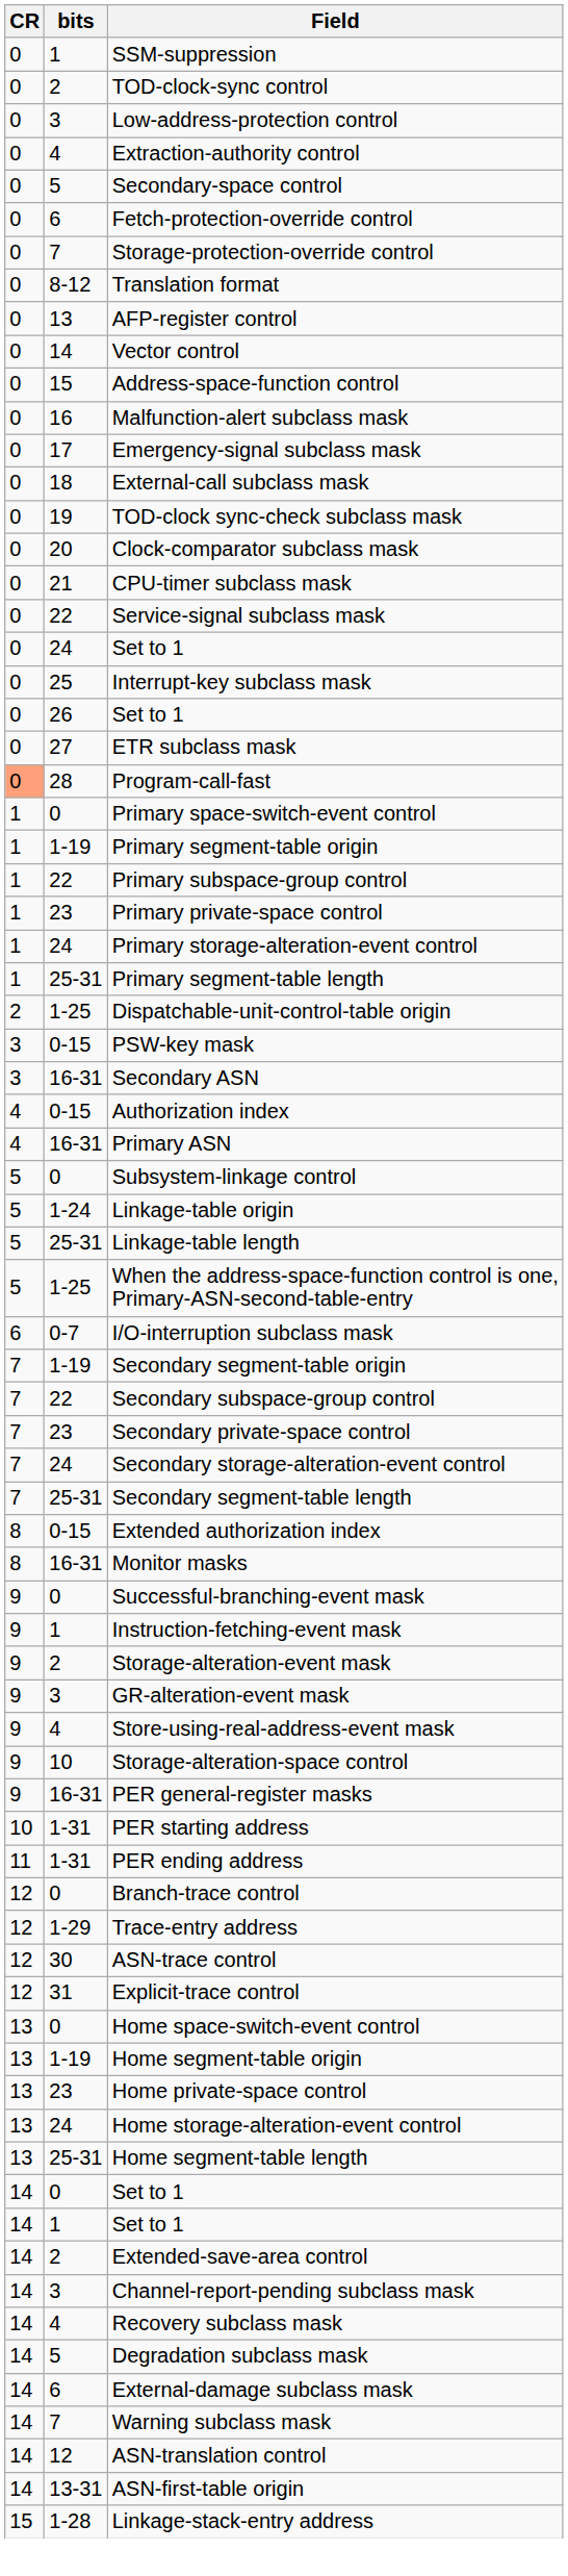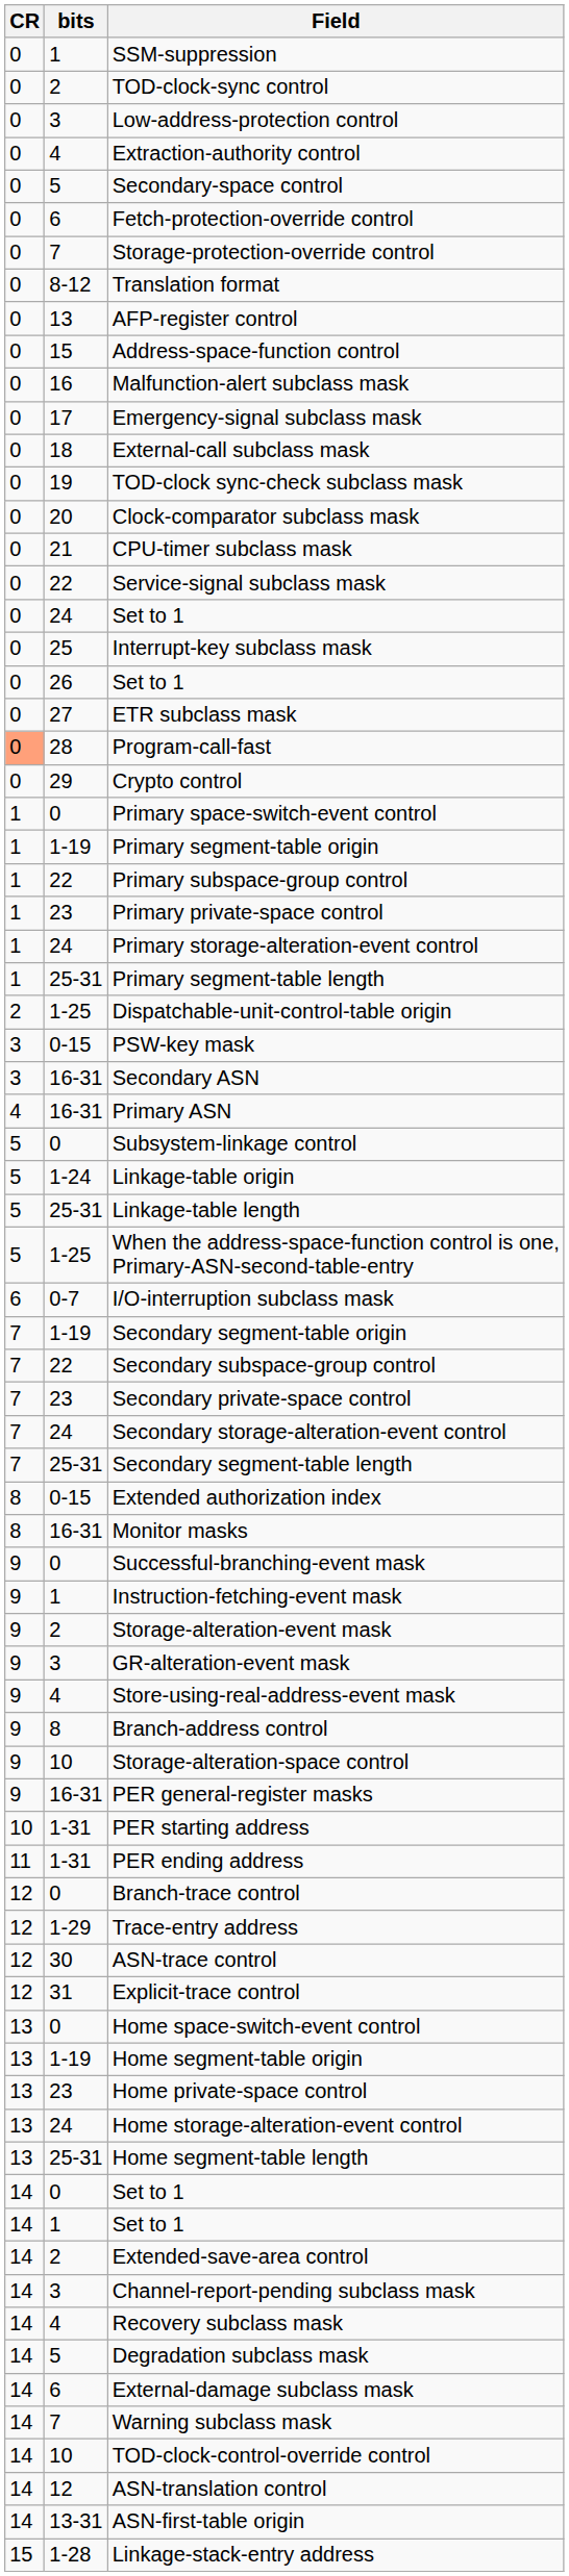- row: 0 | 14 | Vector control
+ row: 0 | 29 | Crypto control
- row: 4 | 0-15 | Authorization index
+ row: 9 | 8 | Branch-address control
+ row: 14 | 10 | TOD-clock-control-override control
